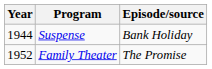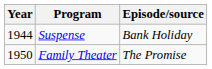Family Theater | Year: 1952 -> 1950
